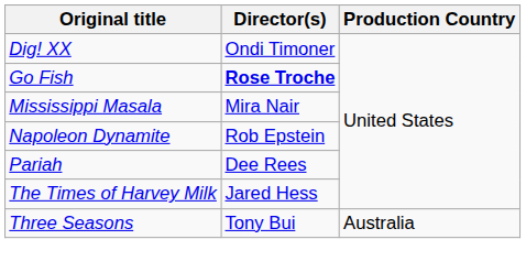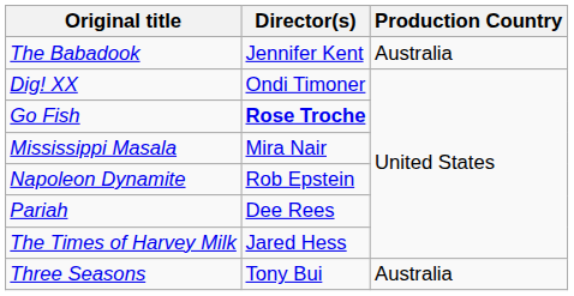+ row: The Babadook | Jennifer Kent | Australia
